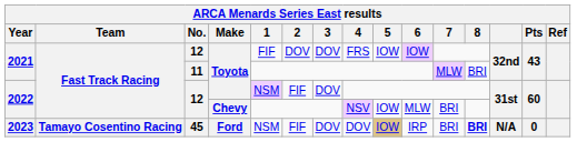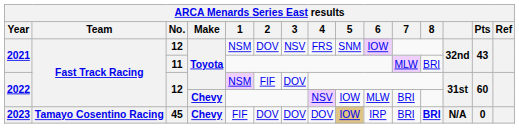2021 / 12 | 1: FIF -> NSM
2021 / 12 | 3: DOV -> NSV
2021 / 12 | 5: IOW -> SNM
2023 | Make: Ford -> Chevy
2023 | 1: NSM -> FIF
2023 | 2: FIF -> DOV
